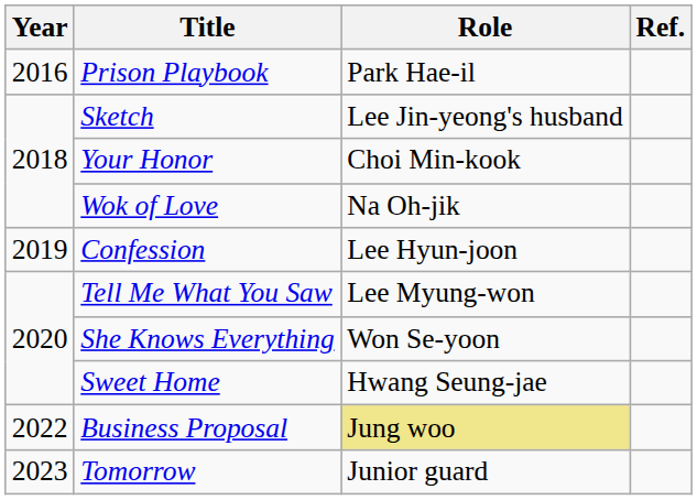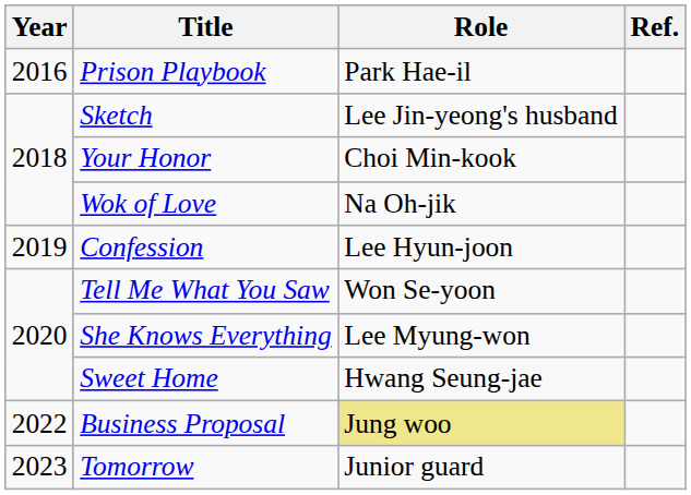Tell Me What You Saw | Role: Lee Myung-won -> Won Se-yoon
She Knows Everything | Role: Won Se-yoon -> Lee Myung-won
